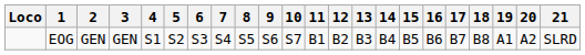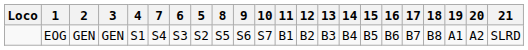columns swapped: 5 <-> 7
